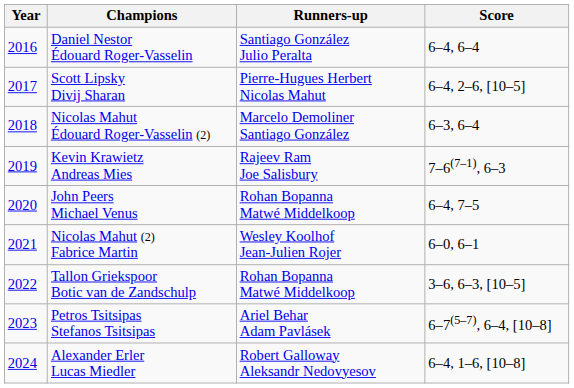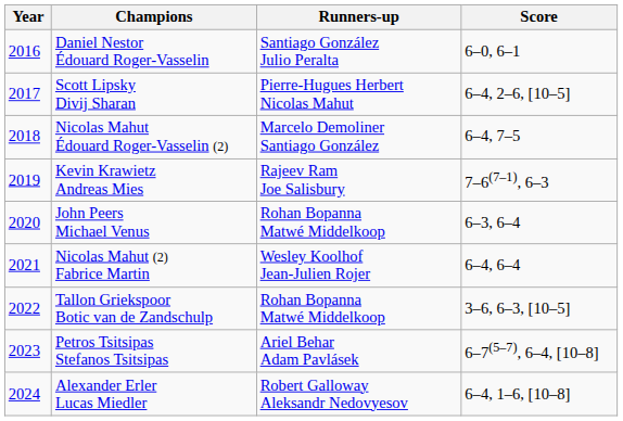Daniel Nestor Édouard Roger-Vasselin | Score: 6–4, 6–4 -> 6–0, 6–1
Nicolas Mahut Édouard Roger-Vasselin (2) | Score: 6–3, 6–4 -> 6–4, 7–5
John Peers Michael Venus | Score: 6–4, 7–5 -> 6–3, 6–4
Nicolas Mahut (2) Fabrice Martin | Score: 6–0, 6–1 -> 6–4, 6–4
